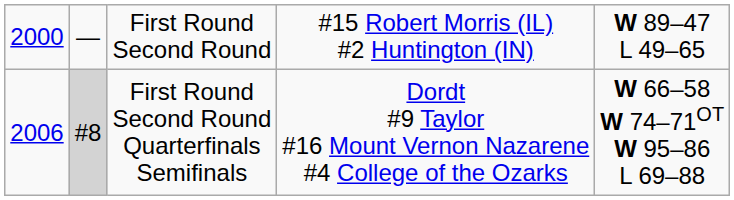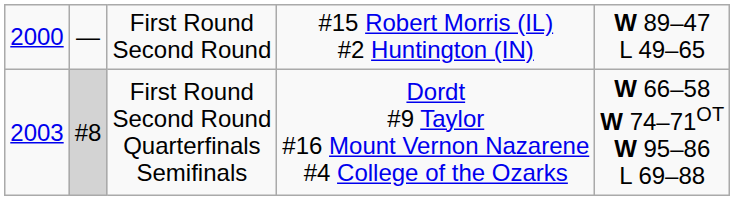First Round Second Round Quarterfinals Semifinals | column 1: 2006 -> 2003
